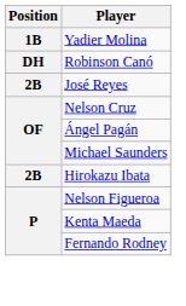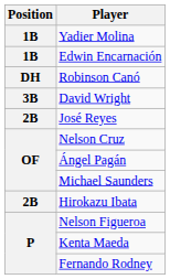+ row: 1B | Edwin Encarnación
+ row: 3B | David Wright
